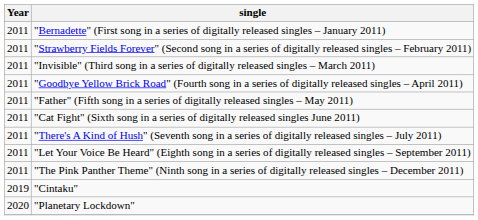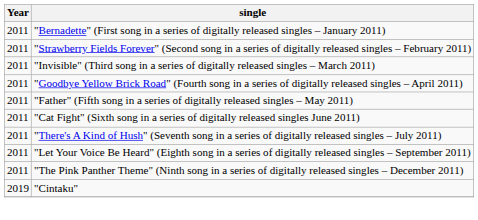- row: 2020 | "Planetary Lockdown"
